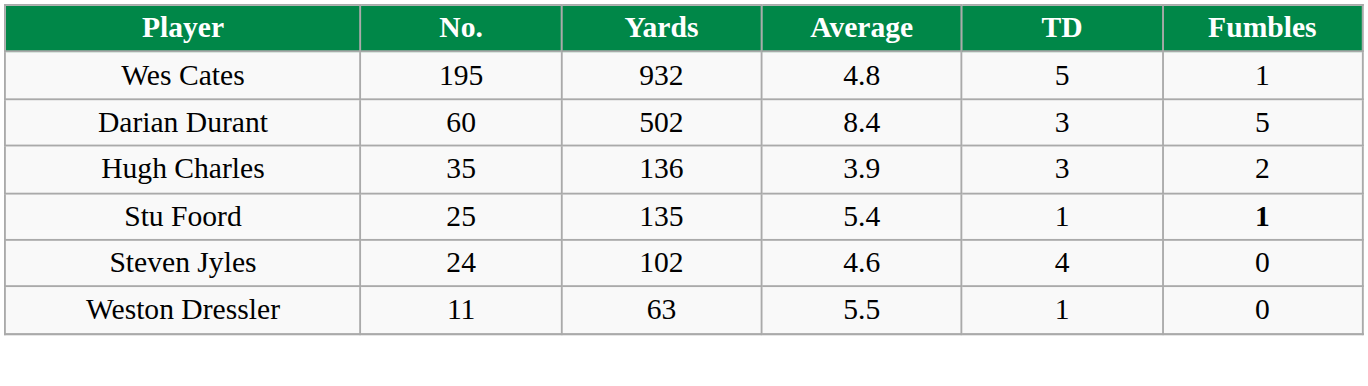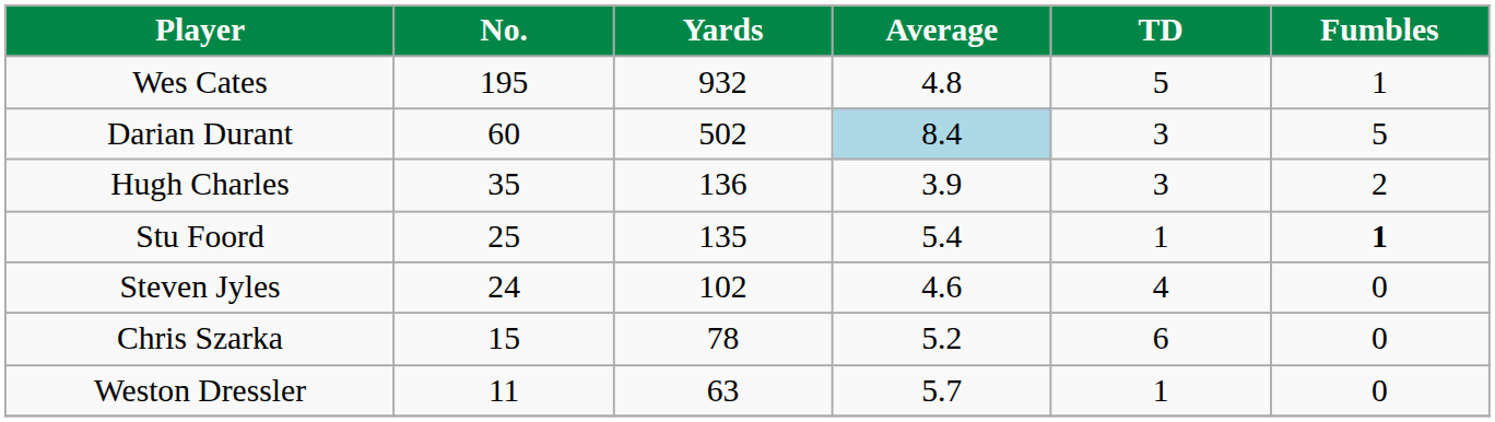Darian Durant | Average: no background -> lightblue background
+ row: Chris Szarka | 15 | 78 | 5.2 | 6 | 0
Weston Dressler | Average: 5.5 -> 5.7
